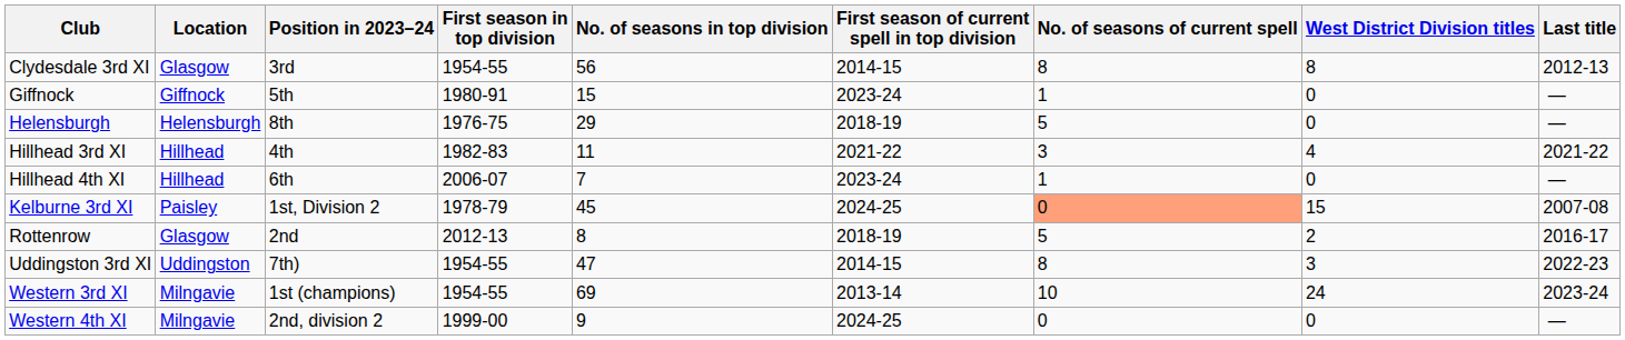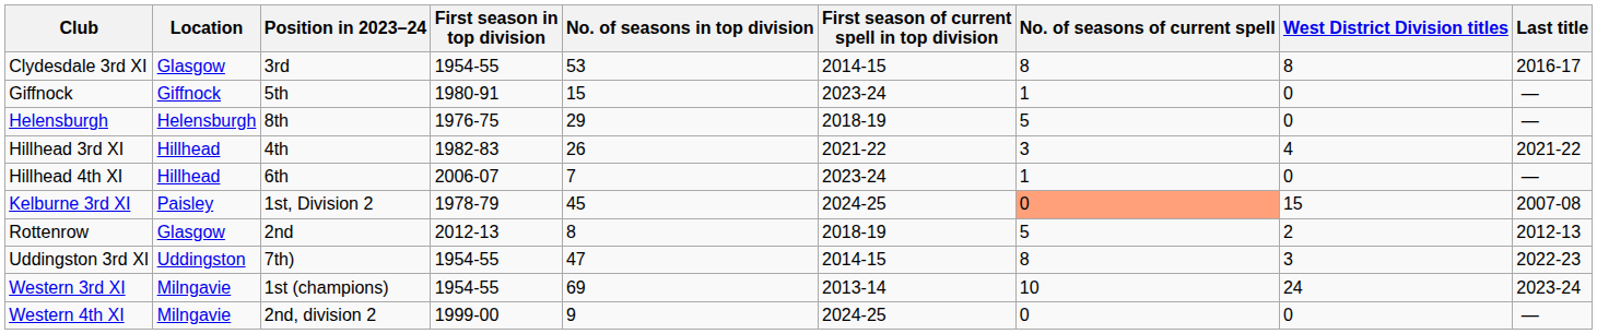Clydesdale 3rd XI | No. of seasons in top division: 56 -> 53
Clydesdale 3rd XI | Last title: 2012-13 -> 2016-17
Hillhead 3rd XI | No. of seasons in top division: 11 -> 26
Rottenrow | Last title: 2016-17 -> 2012-13
